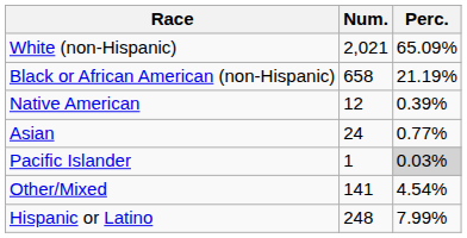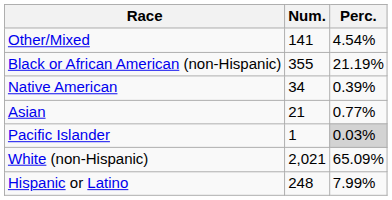rows swapped: White (non-Hispanic) <-> Other/Mixed
Black or African American (non-Hispanic) | Num.: 658 -> 355
Native American | Num.: 12 -> 34
Asian | Num.: 24 -> 21
